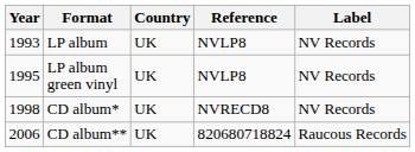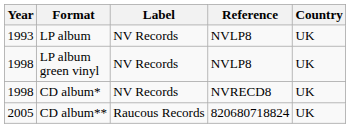columns swapped: Label <-> Country
LP album green vinyl | Year: 1995 -> 1998
CD album** | Year: 2006 -> 2005
